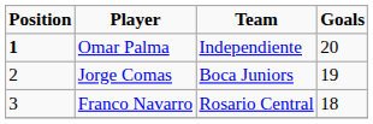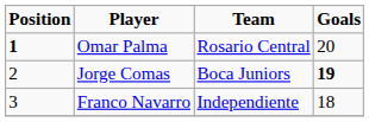Omar Palma | Team: Independiente -> Rosario Central
Jorge Comas | Goals: normal -> bold
Franco Navarro | Team: Rosario Central -> Independiente
